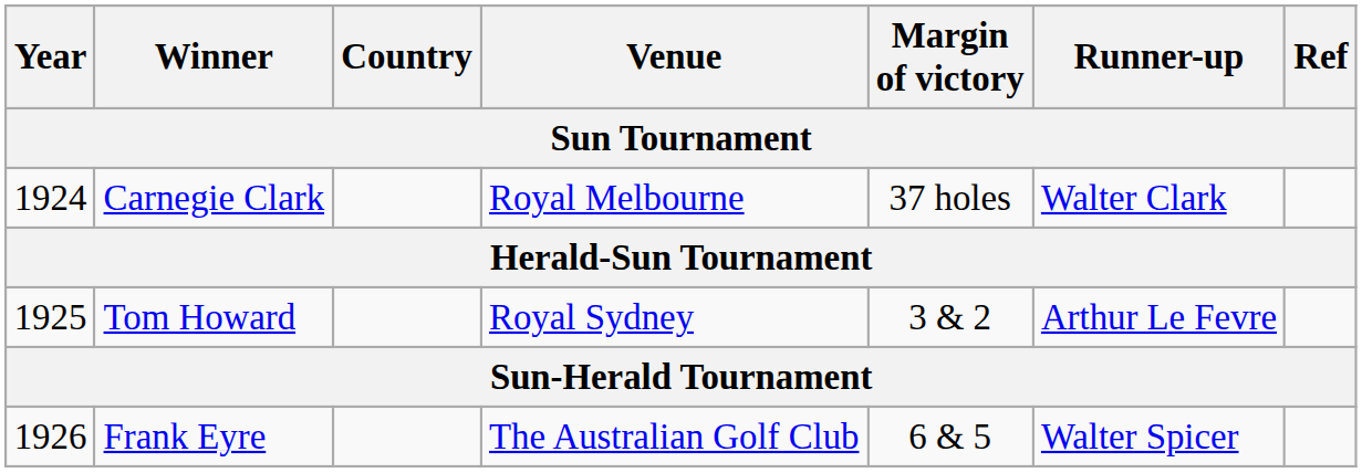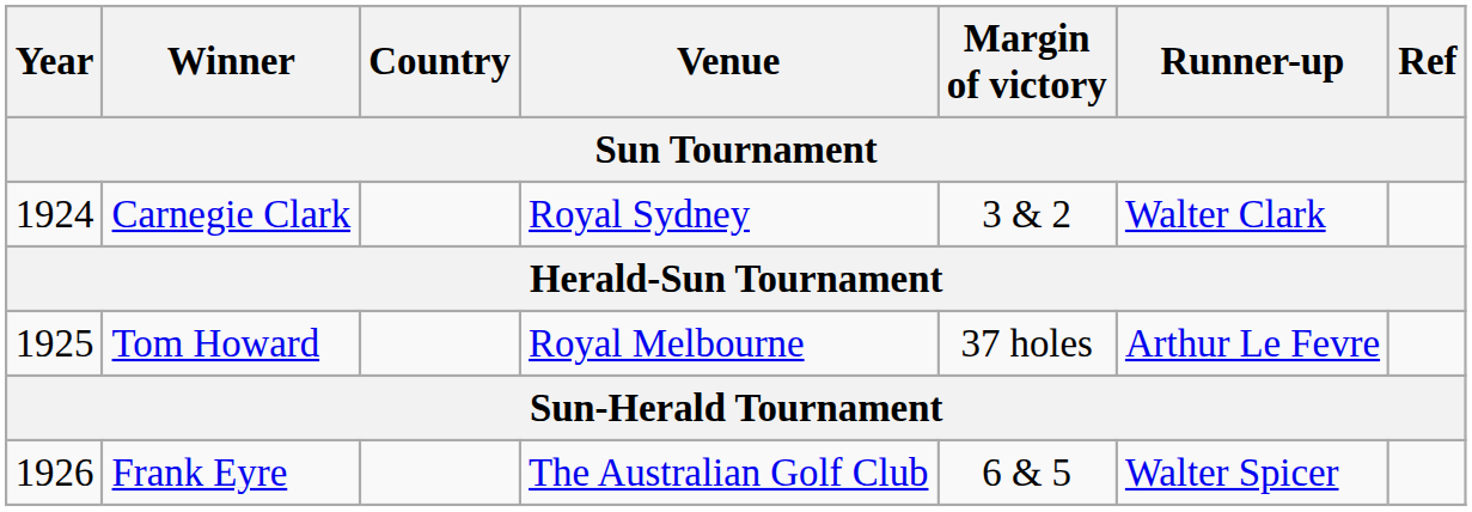Carnegie Clark | Venue: Royal Melbourne -> Royal Sydney
Carnegie Clark | Margin of victory: 37 holes -> 3 & 2
Tom Howard | Venue: Royal Sydney -> Royal Melbourne
Tom Howard | Margin of victory: 3 & 2 -> 37 holes
